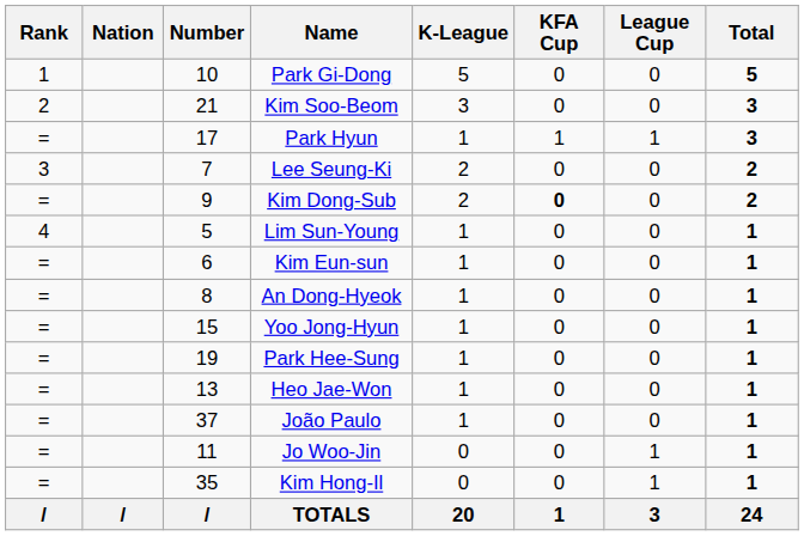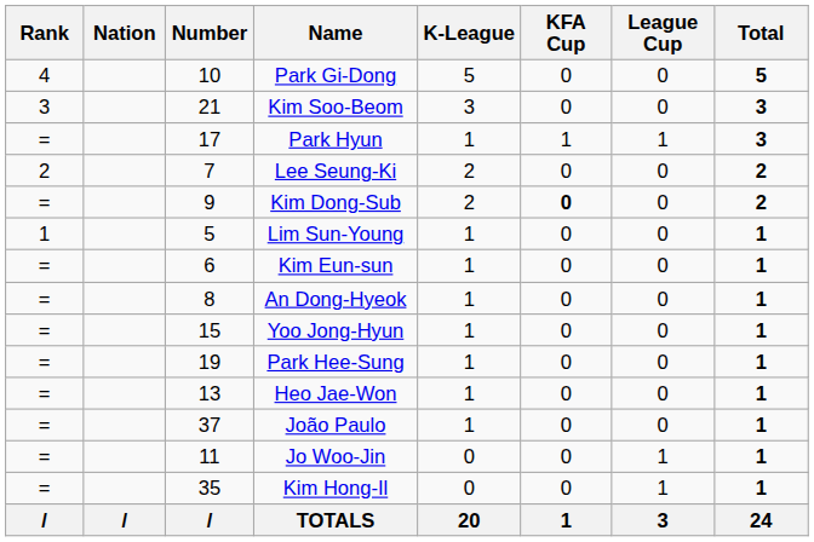Park Gi-Dong | Rank: 1 -> 4
Kim Soo-Beom | Rank: 2 -> 3
Lee Seung-Ki | Rank: 3 -> 2
Lim Sun-Young | Rank: 4 -> 1
